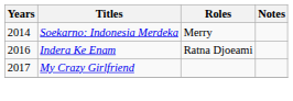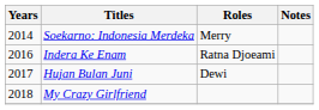+ row: 2017 | Hujan Bulan Juni | Dewi
My Crazy Girlfriend | Years: 2017 -> 2018
